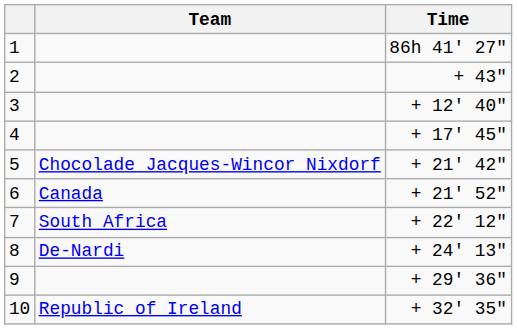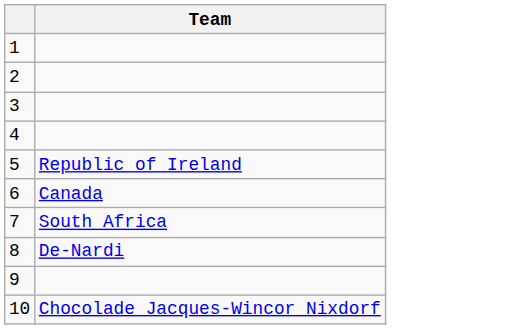- column: Time | 86h 41' 27" | + 43" | + 12' 40" | + 17' 45" | + 21' 42" | + 21' 52" | + 22' 12" | + 24' 13" | + 29' 36" | + 32' 35"
5 | Team: Chocolade Jacques-Wincor Nixdorf -> Republic of Ireland
10 | Team: Republic of Ireland -> Chocolade Jacques-Wincor Nixdorf
